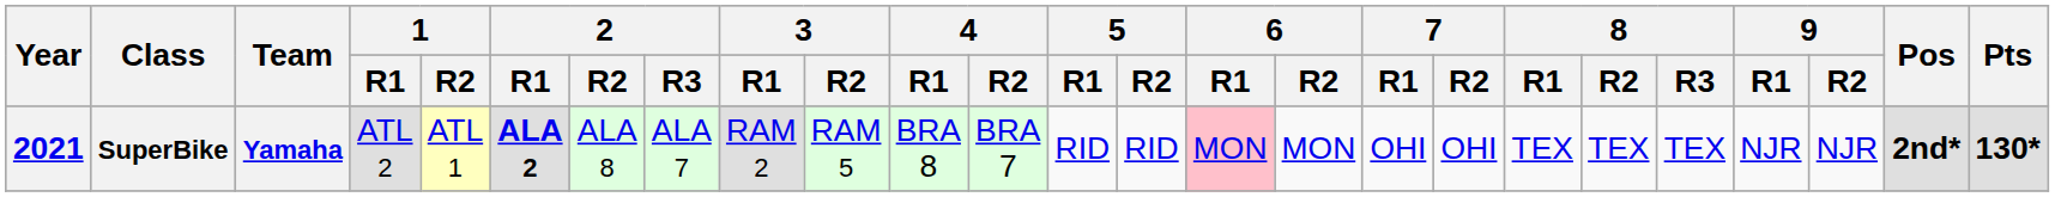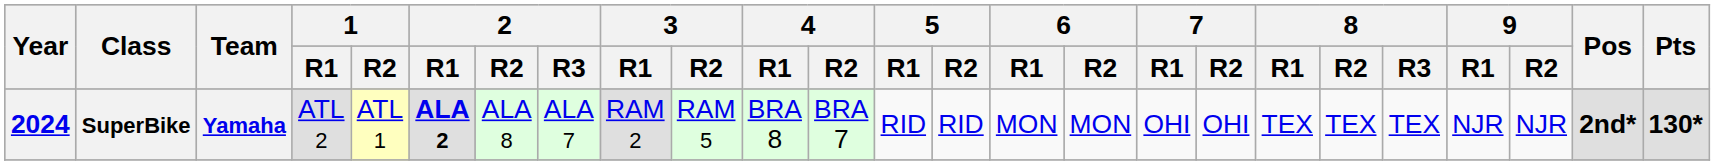SuperBike | Year: 2021 -> 2024
SuperBike | 6 / R1: pink background -> no background
